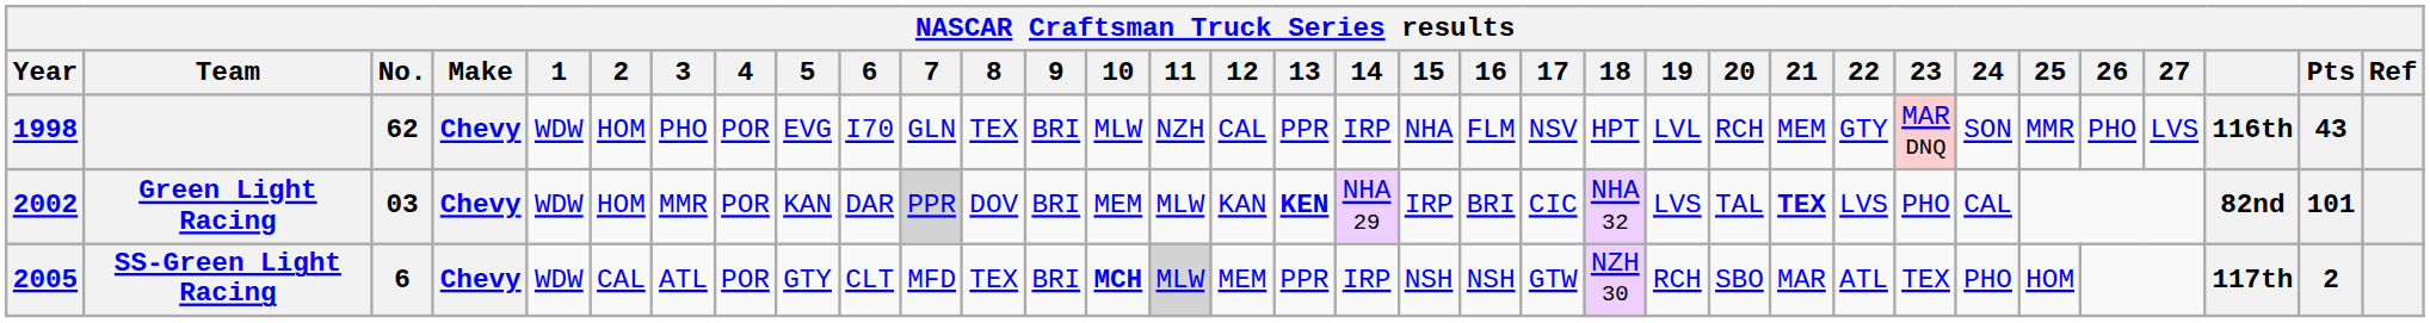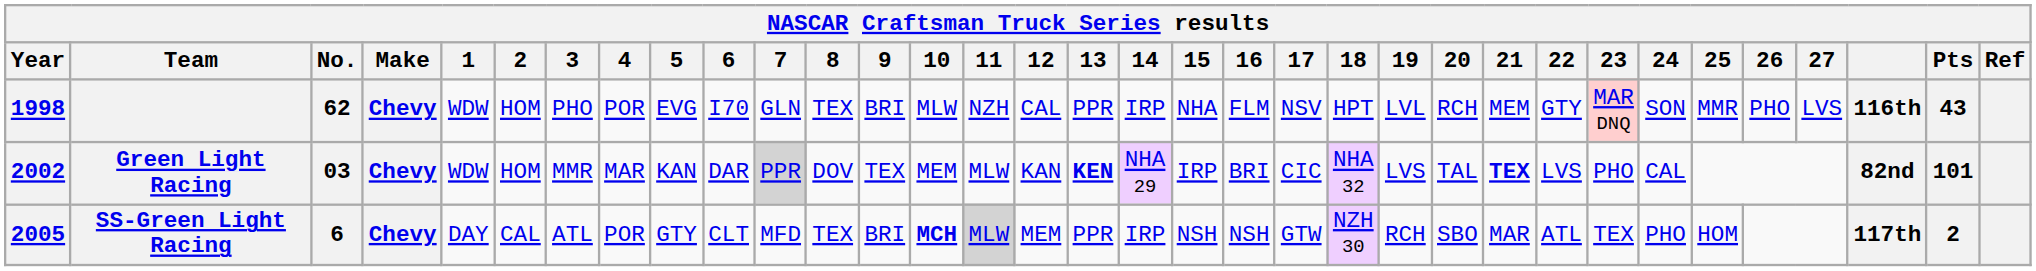Green Light Racing | 4: POR -> MAR
Green Light Racing | 9: BRI -> TEX
SS-Green Light Racing | 1: WDW -> DAY
